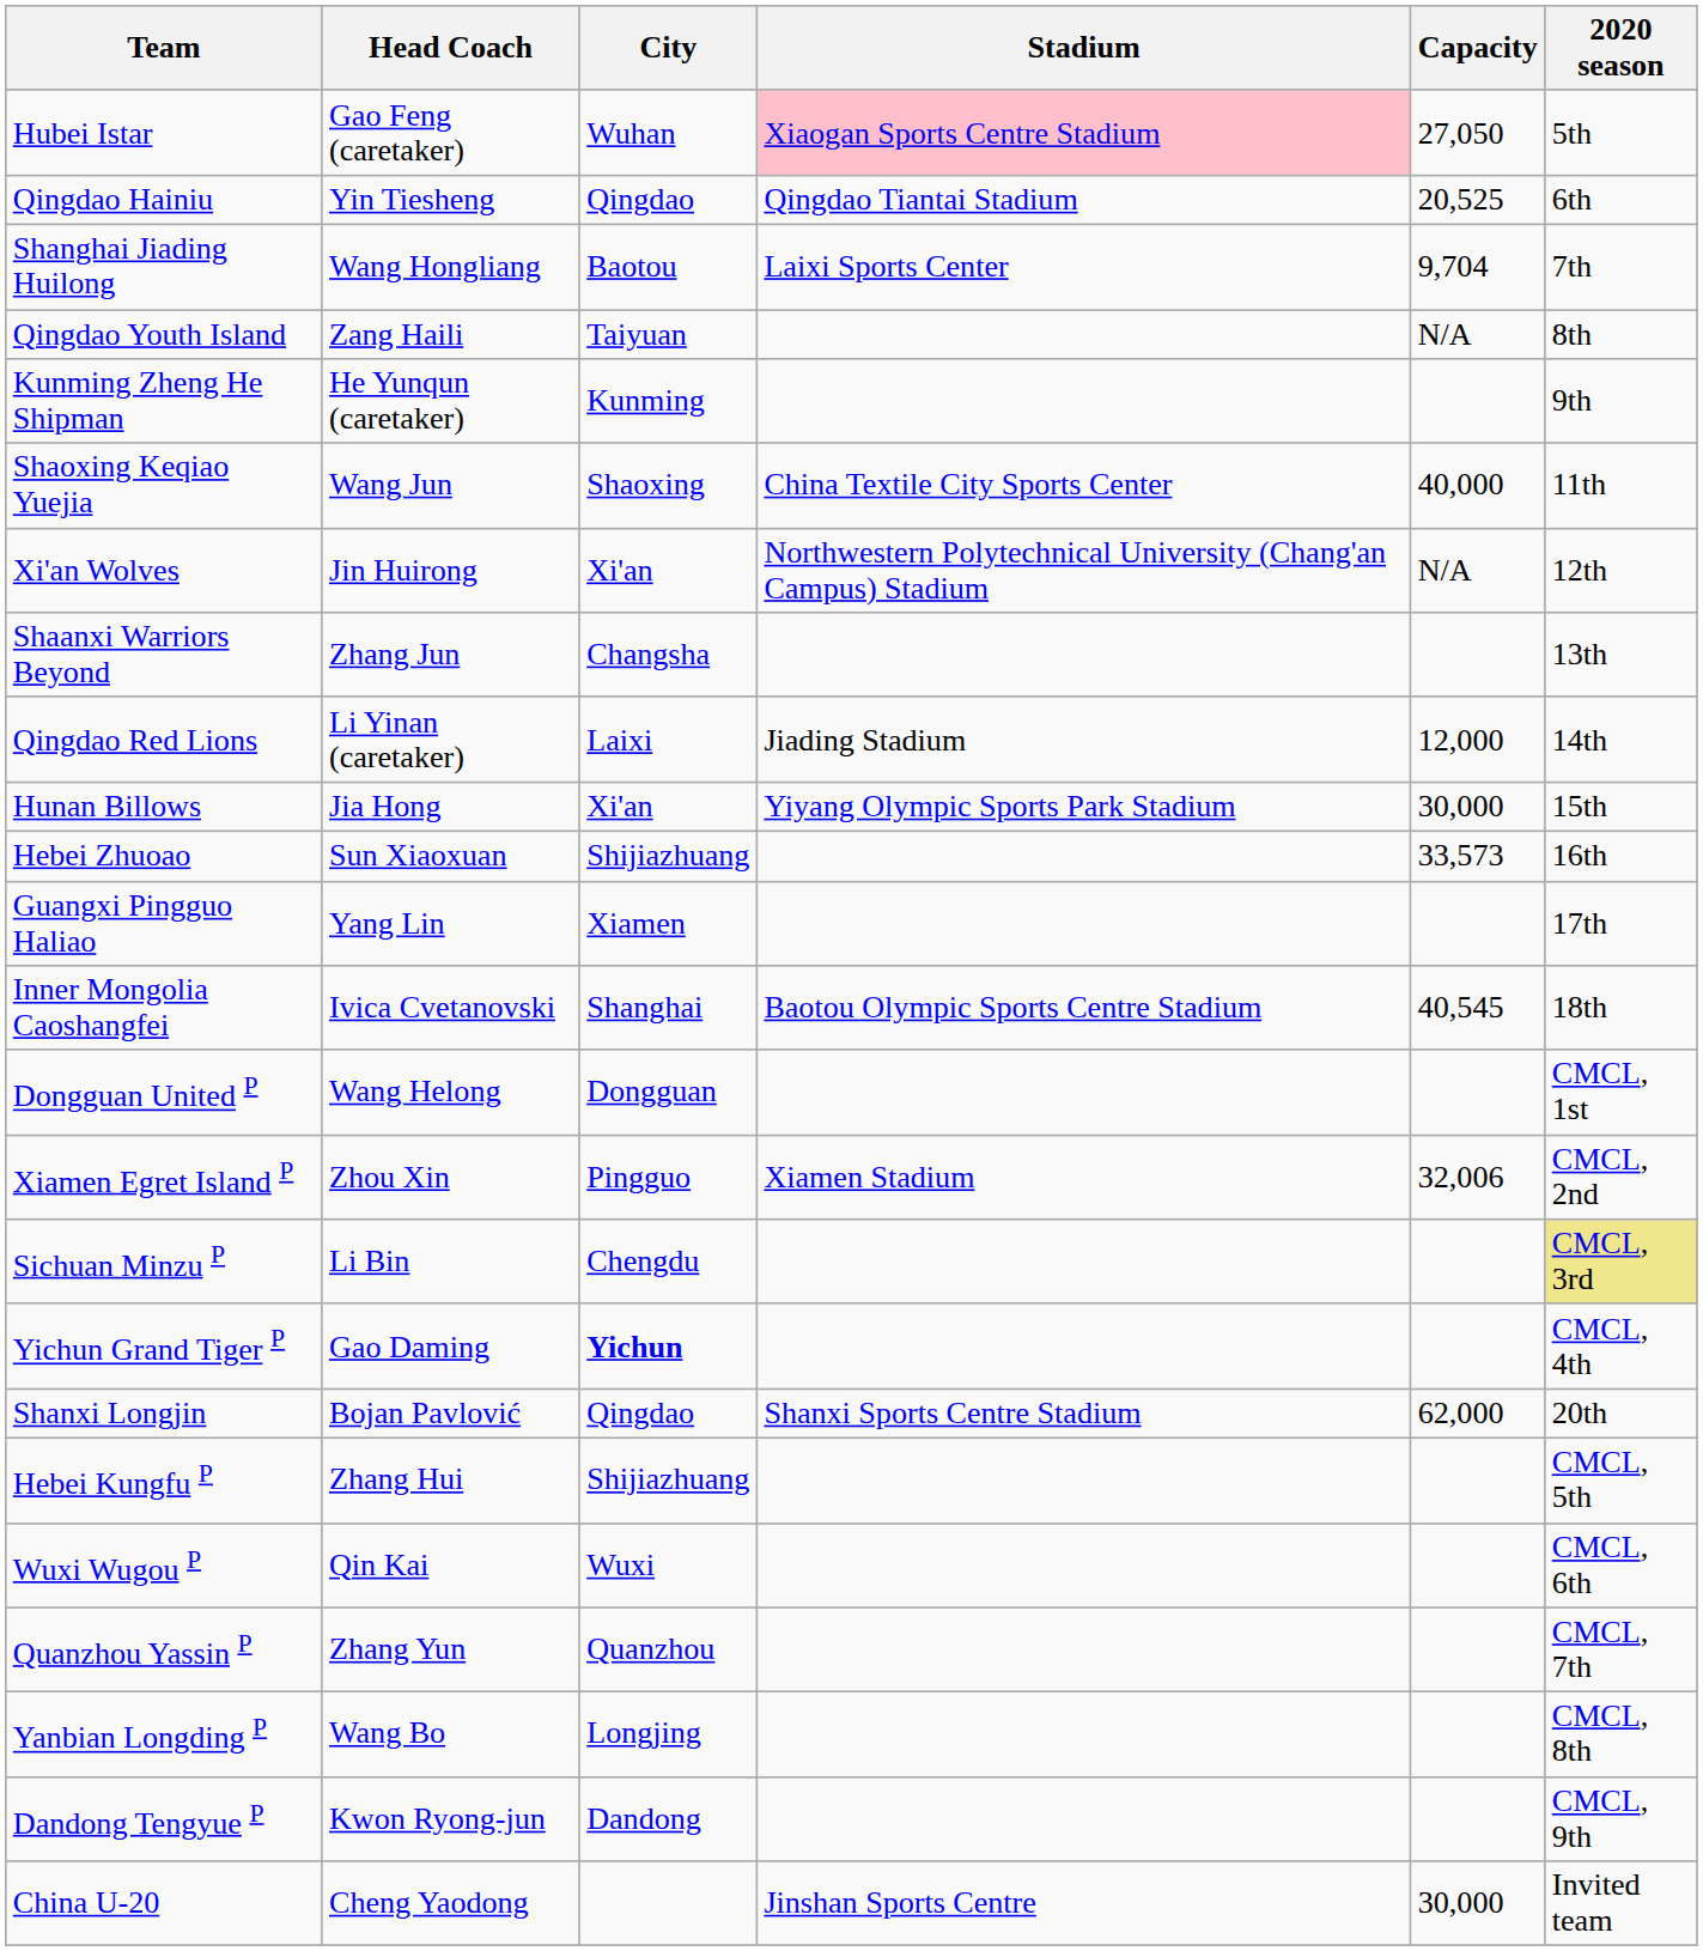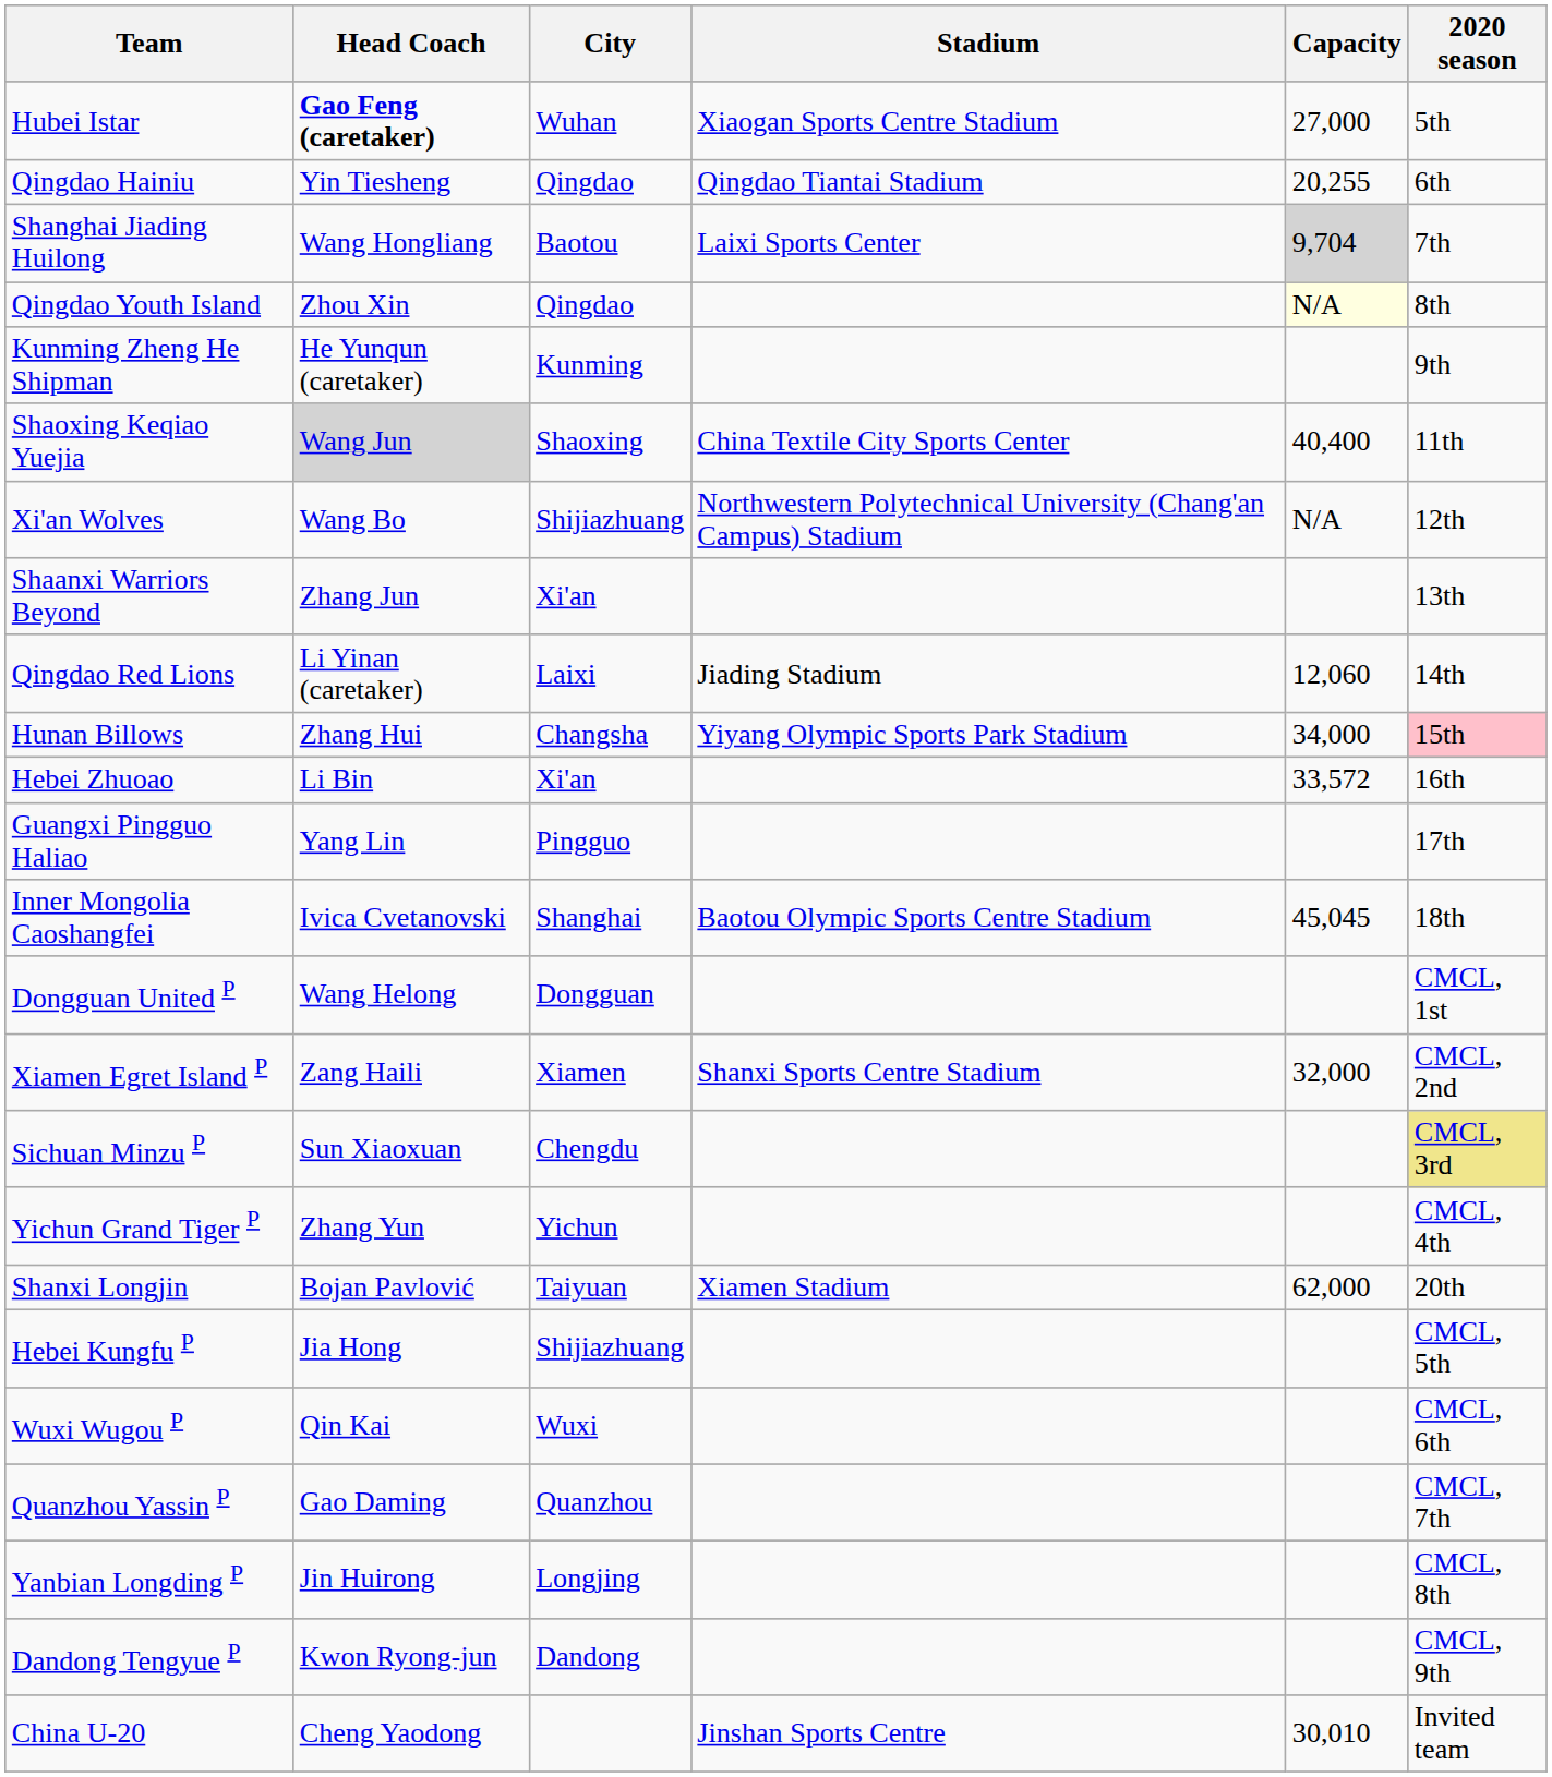Hubei Istar | Head Coach: normal -> bold
Hubei Istar | Stadium: pink background -> no background
Hubei Istar | Capacity: 27,050 -> 27,000
Qingdao Hainiu | Capacity: 20,525 -> 20,255
Shanghai Jiading Huilong | Capacity: no background -> lightgrey background
Qingdao Youth Island | Head Coach: Zang Haili -> Zhou Xin
Qingdao Youth Island | City: Taiyuan -> Qingdao
Qingdao Youth Island | Capacity: no background -> lightyellow background
Shaoxing Keqiao Yuejia | Head Coach: no background -> lightgrey background
Shaoxing Keqiao Yuejia | Capacity: 40,000 -> 40,400
Xi'an Wolves | Head Coach: Jin Huirong -> Wang Bo
Xi'an Wolves | City: Xi'an -> Shijiazhuang
Shaanxi Warriors Beyond | City: Changsha -> Xi'an
Qingdao Red Lions | Capacity: 12,000 -> 12,060
Hunan Billows | Head Coach: Jia Hong -> Zhang Hui
Hunan Billows | City: Xi'an -> Changsha
Hunan Billows | Capacity: 30,000 -> 34,000
Hunan Billows | 2020 season: no background -> pink background
Hebei Zhuoao | Head Coach: Sun Xiaoxuan -> Li Bin
Hebei Zhuoao | City: Shijiazhuang -> Xi'an
Hebei Zhuoao | Capacity: 33,573 -> 33,572
Guangxi Pingguo Haliao | City: Xiamen -> Pingguo
Inner Mongolia Caoshangfei | Capacity: 40,545 -> 45,045
Xiamen Egret Island P | Head Coach: Zhou Xin -> Zang Haili
Xiamen Egret Island P | City: Pingguo -> Xiamen
Xiamen Egret Island P | Stadium: Xiamen Stadium -> Shanxi Sports Centre Stadium
Xiamen Egret Island P | Capacity: 32,006 -> 32,000
Sichuan Minzu P | Head Coach: Li Bin -> Sun Xiaoxuan
Yichun Grand Tiger P | Head Coach: Gao Daming -> Zhang Yun
Yichun Grand Tiger P | City: bold -> normal
Shanxi Longjin | City: Qingdao -> Taiyuan
Shanxi Longjin | Stadium: Shanxi Sports Centre Stadium -> Xiamen Stadium
Hebei Kungfu P | Head Coach: Zhang Hui -> Jia Hong
Quanzhou Yassin P | Head Coach: Zhang Yun -> Gao Daming
Yanbian Longding P | Head Coach: Wang Bo -> Jin Huirong
China U-20 | Capacity: 30,000 -> 30,010
